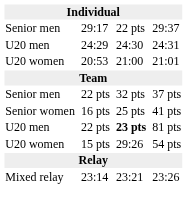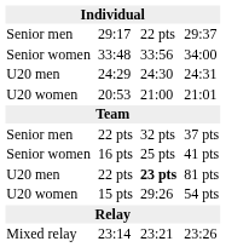+ row: Senior women | 33:48 | 33:56 | 34:00
